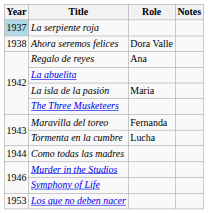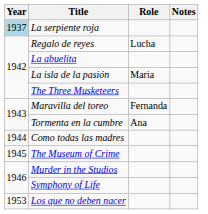- row: 1938 | Ahora seremos felices | Dora Valle
Regalo de reyes | Role: Ana -> Lucha
Tormenta en la cumbre | Role: Lucha -> Ana
+ row: 1945 | The Museum of Crime
